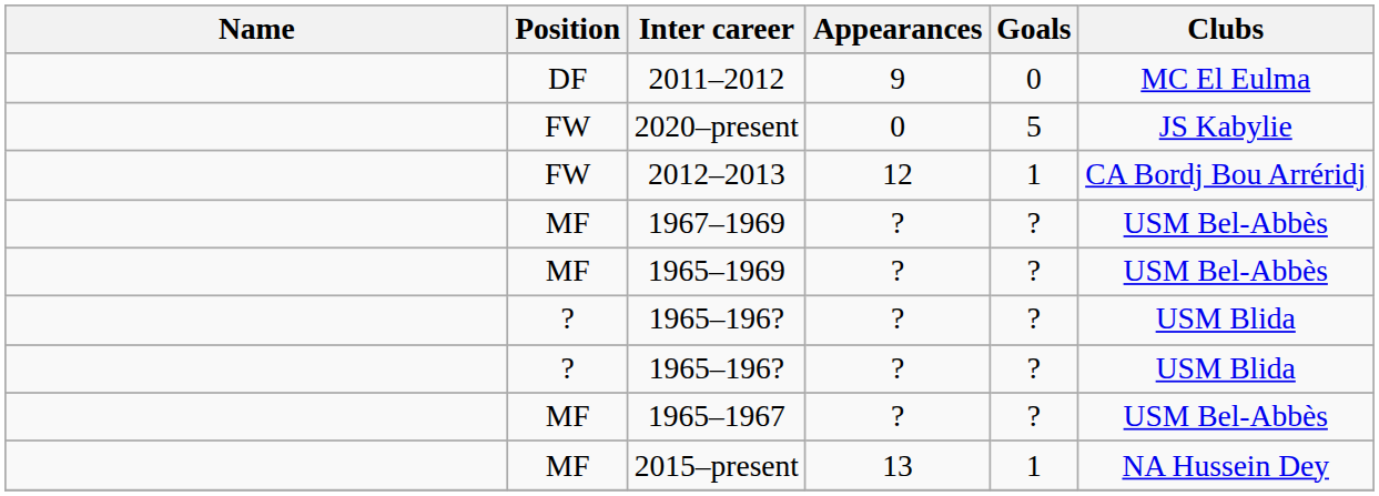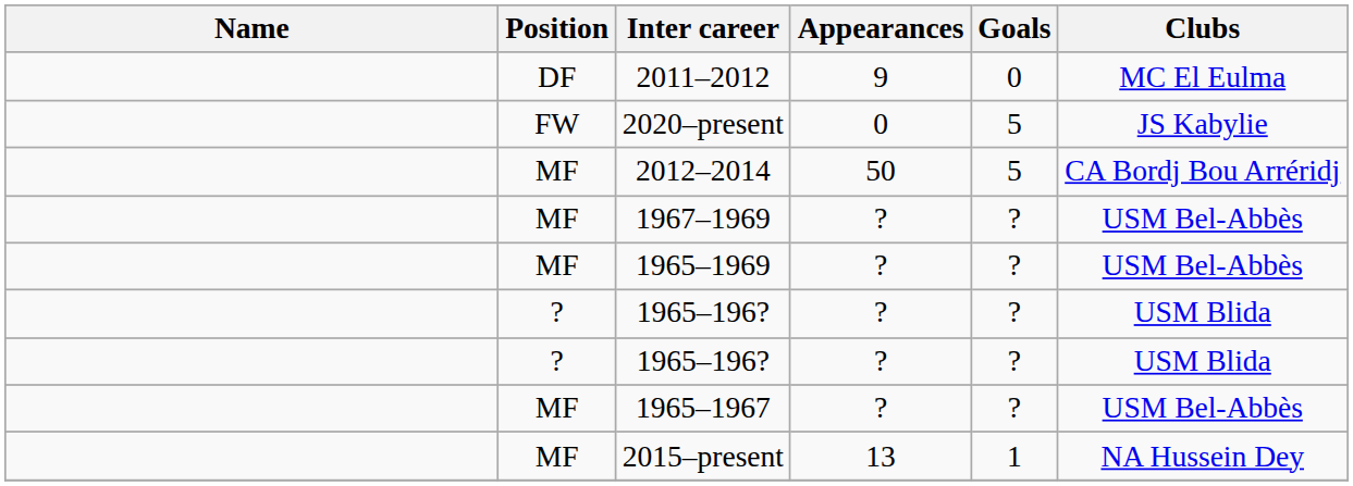+ row: MF | 2012–2014 | 50 | 5 | CA Bordj Bou Arréridj
- row: FW | 2012–2013 | 12 | 1 | CA Bordj Bou Arréridj
